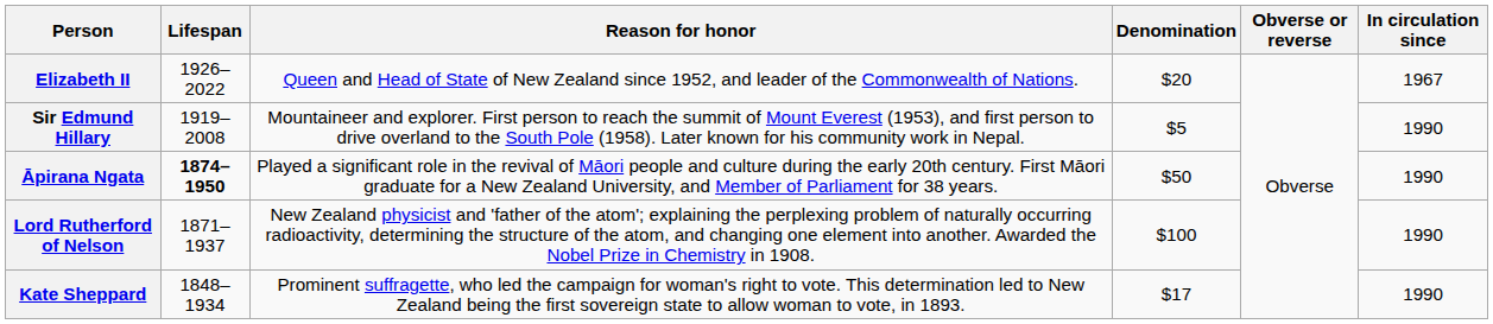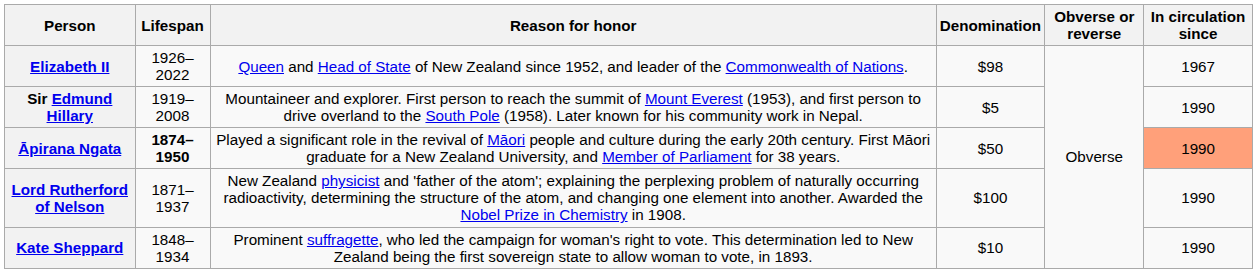Elizabeth II | Denomination: $20 -> $98
Āpirana Ngata | In circulation since: no background -> lightsalmon background
Kate Sheppard | Denomination: $17 -> $10
